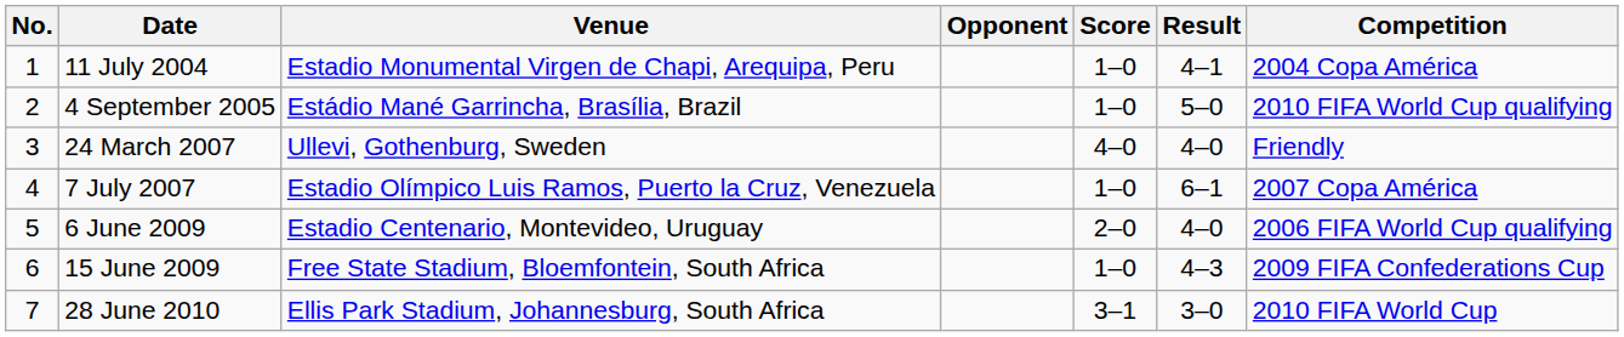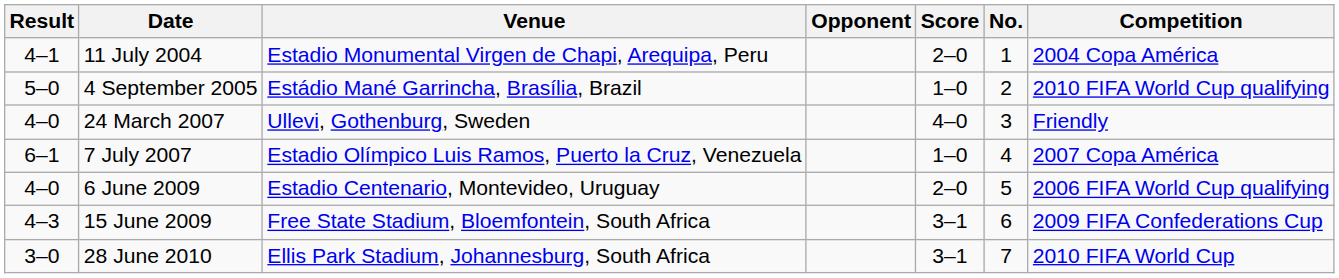columns swapped: No. <-> Result
11 July 2004 | Score: 1–0 -> 2–0
15 June 2009 | Score: 1–0 -> 3–1
